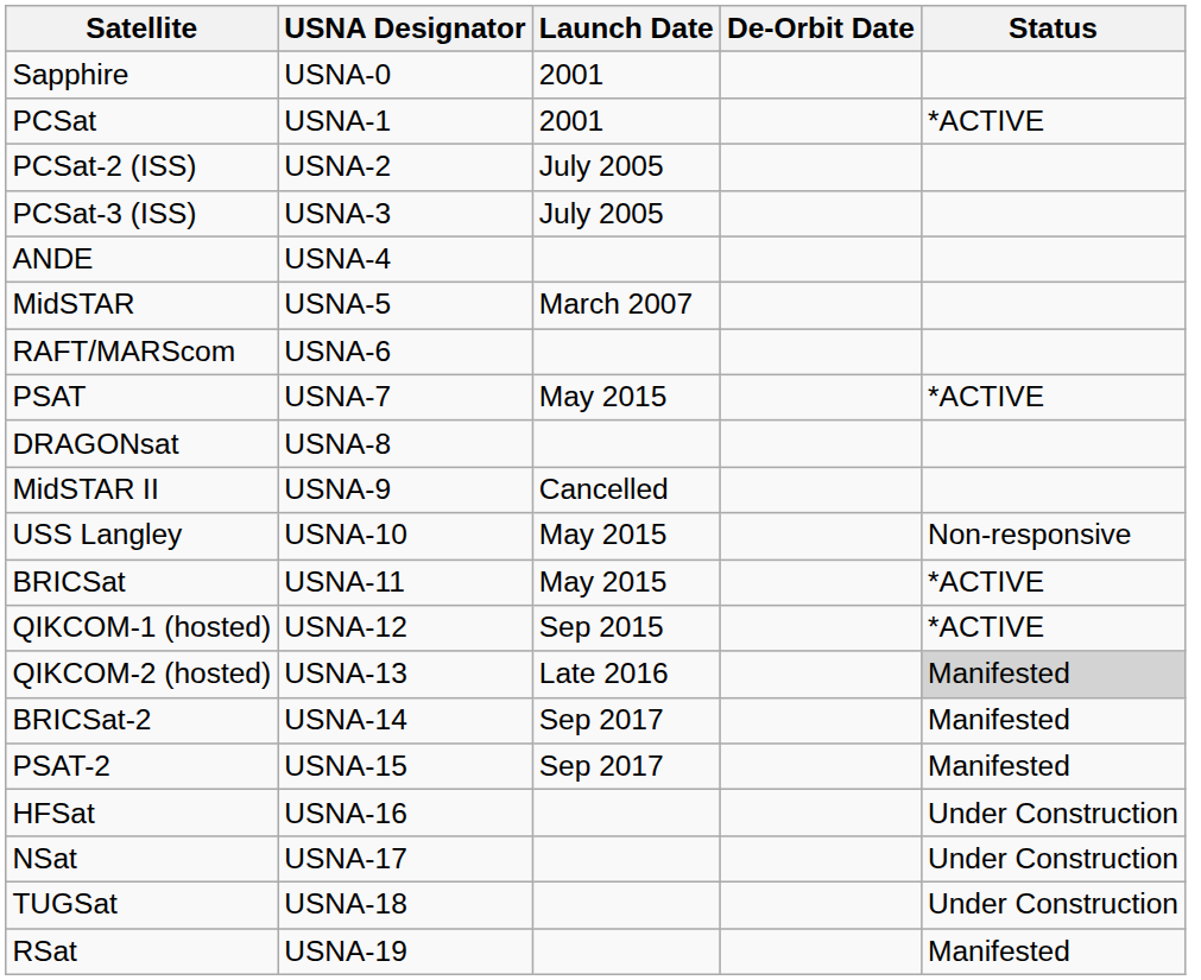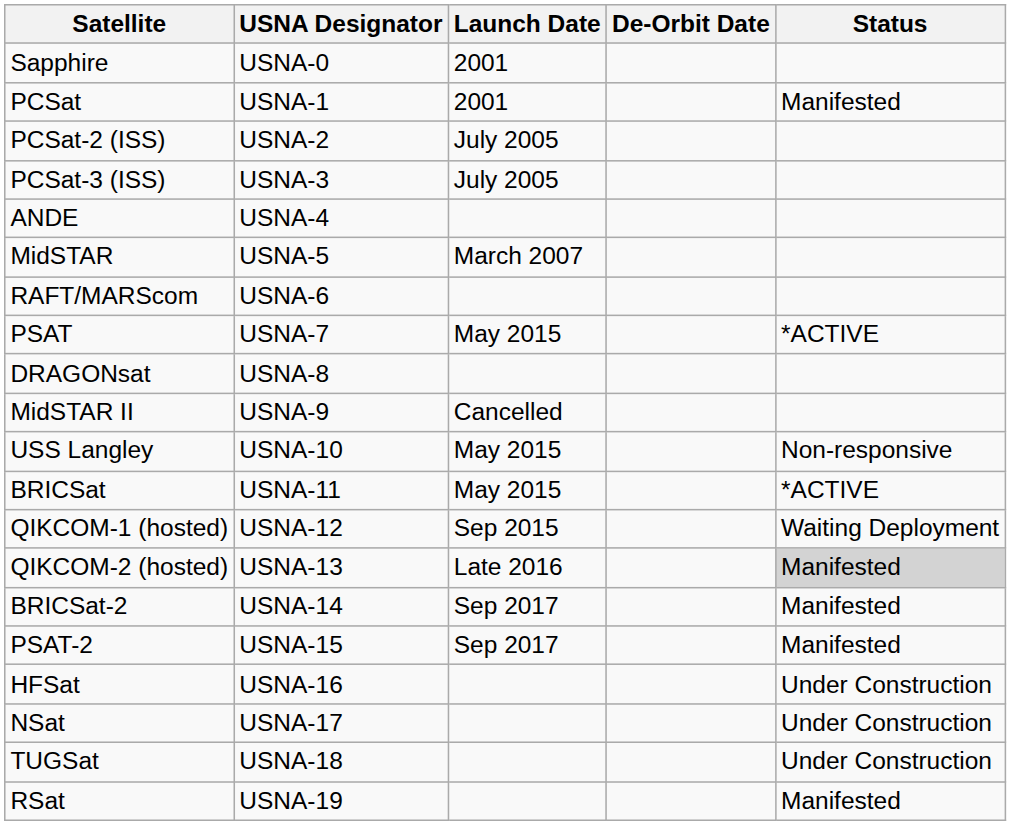PCSat | Status: *ACTIVE -> Manifested
QIKCOM-1 (hosted) | Status: *ACTIVE -> Waiting Deployment
